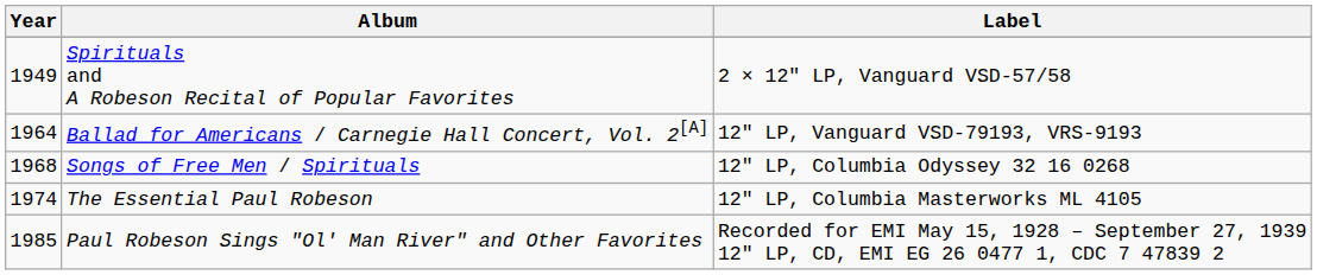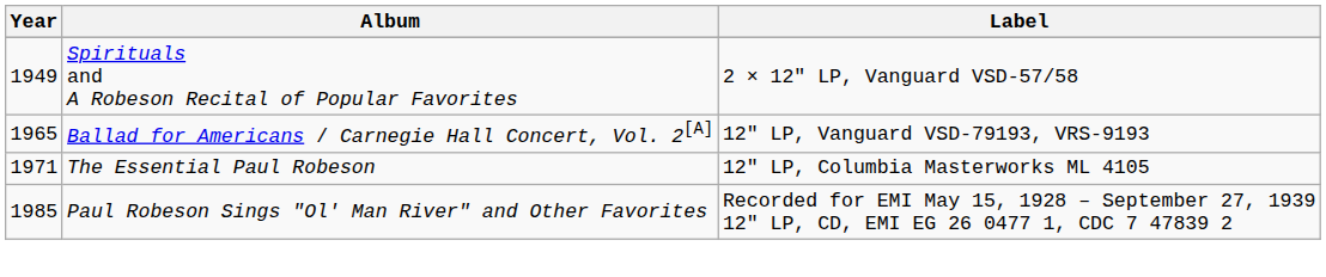Ballad for Americans / Carnegie Hall Concert, Vol. 2[A] | Year: 1964 -> 1965
- row: 1968 | Songs of Free Men / Spirituals | 12" LP, Columbia Odyssey 32 16 0268
The Essential Paul Robeson | Year: 1974 -> 1971
